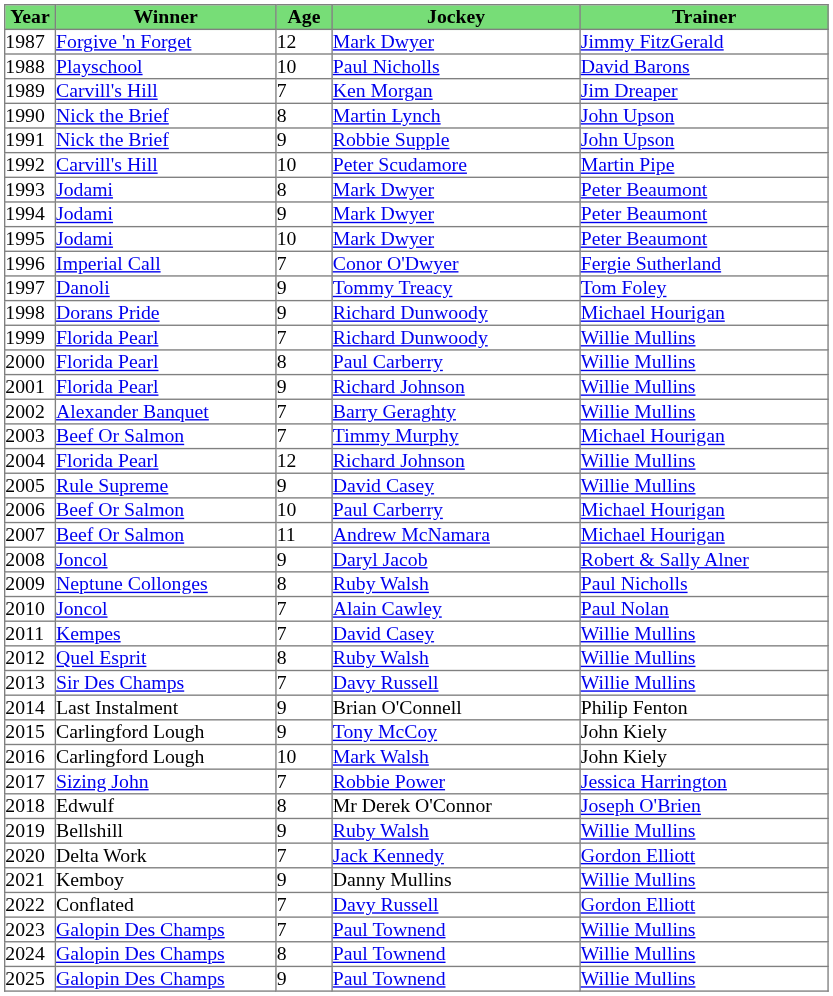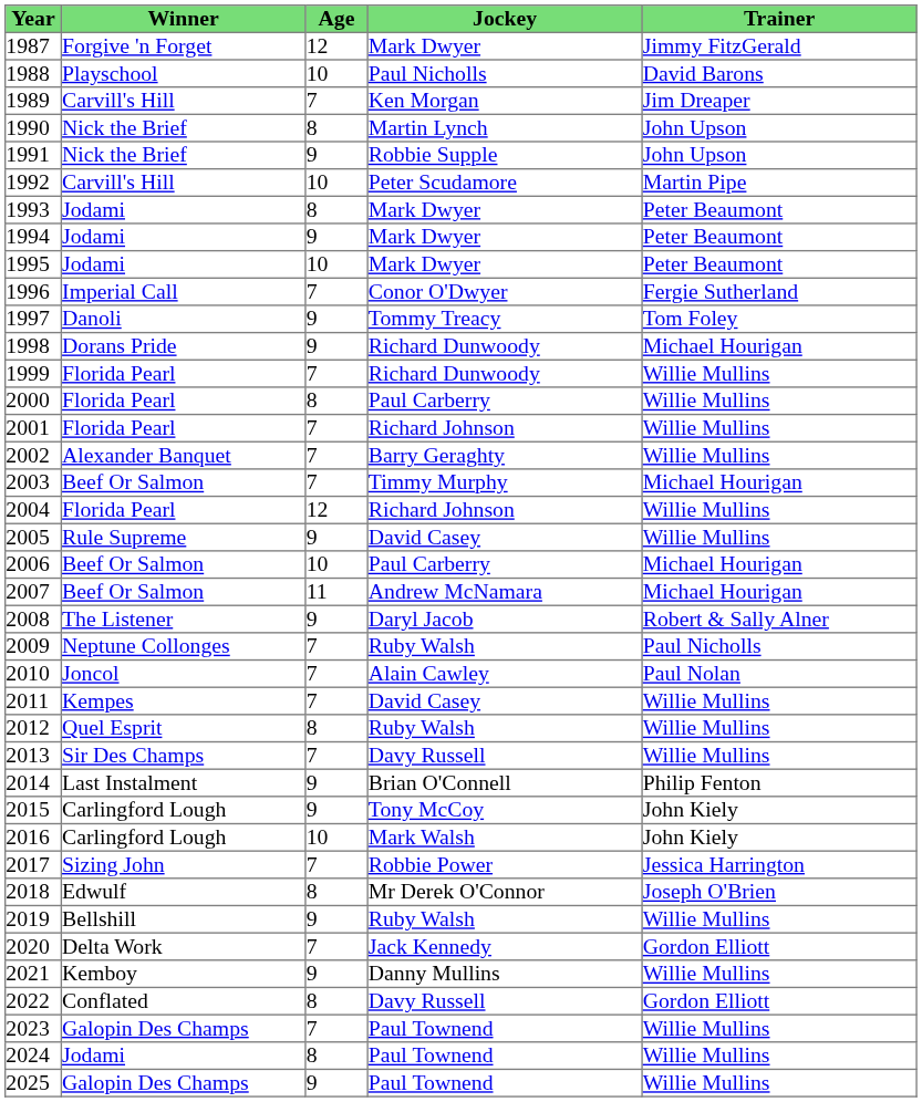2001 | Age: 9 -> 7
2008 | Winner: Joncol -> The Listener
2009 | Age: 8 -> 7
2022 | Age: 7 -> 8
2024 | Winner: Galopin Des Champs -> Jodami
